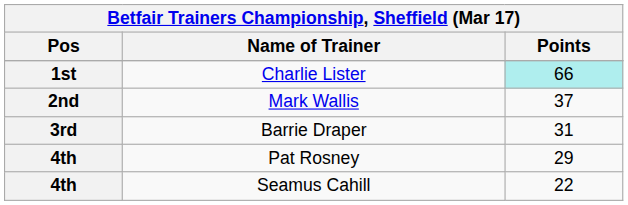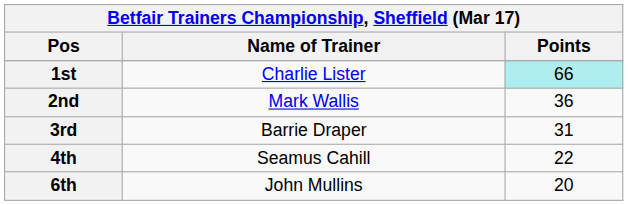Mark Wallis | Points: 37 -> 36
- row: 4th | Pat Rosney | 29
+ row: 6th | John Mullins | 20
